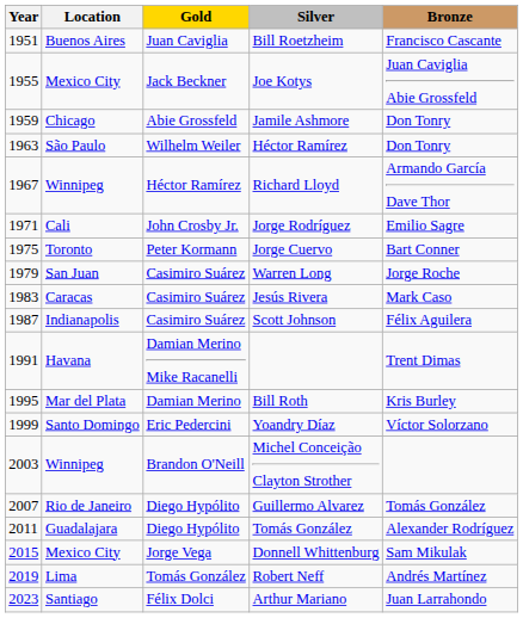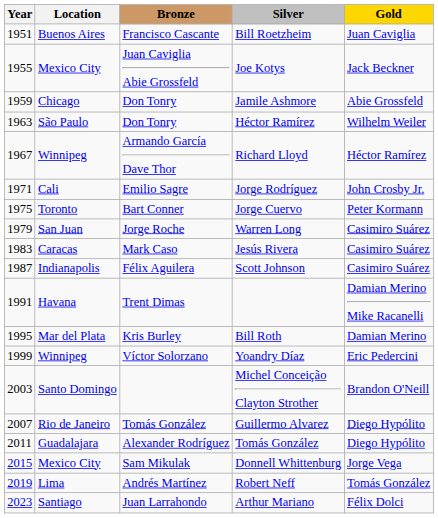columns swapped: Gold <-> Bronze
Yoandry Díaz | Location: Santo Domingo -> Winnipeg
Michel Conceição Clayton Strother | Location: Winnipeg -> Santo Domingo
